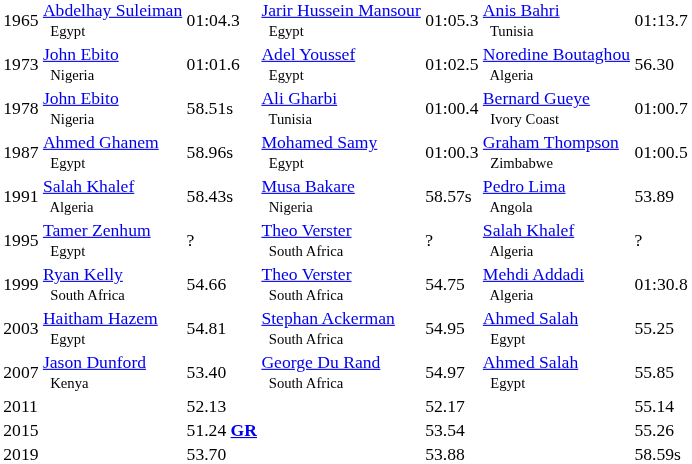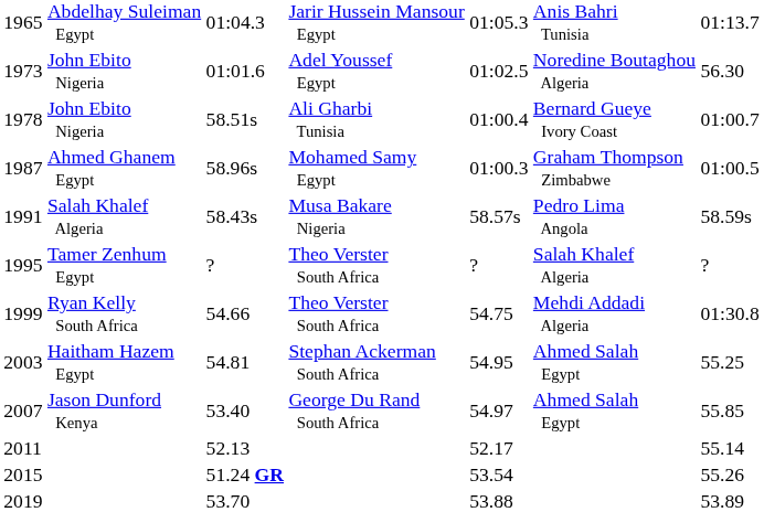1991 | column 7: 53.89 -> 58.59s
2019 | column 7: 58.59s -> 53.89
